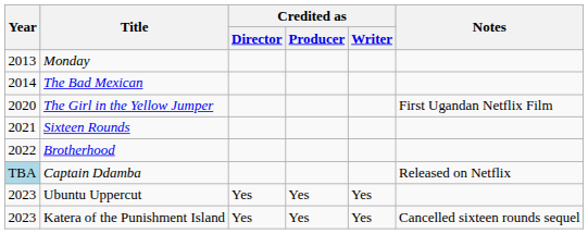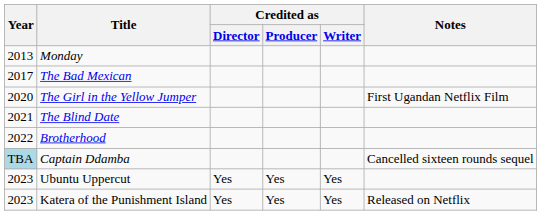The Bad Mexican | Year: 2014 -> 2017
+ row: 2021 | The Blind Date
- row: 2021 | Sixteen Rounds
Captain Ddamba | Notes: Released on Netflix -> Cancelled sixteen rounds sequel
Katera of the Punishment Island | Notes: Cancelled sixteen rounds sequel -> Released on Netflix
